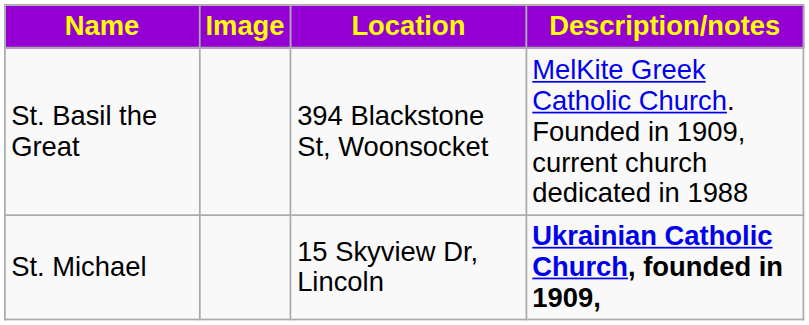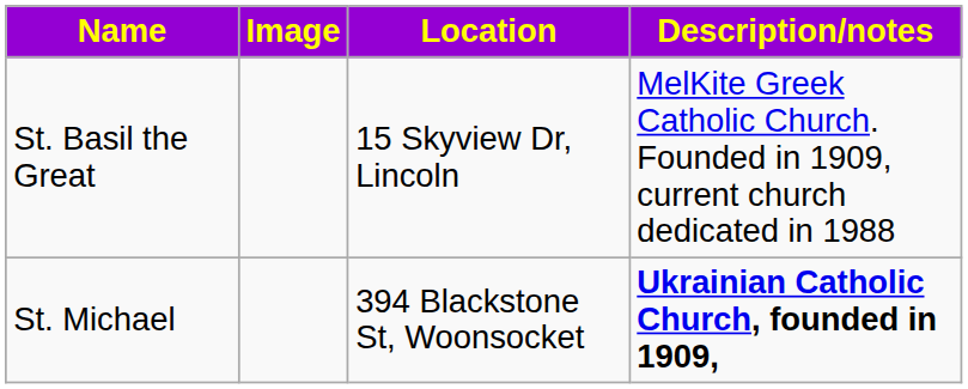St. Basil the Great | Location: 394 Blackstone St, Woonsocket -> 15 Skyview Dr, Lincoln
St. Michael | Location: 15 Skyview Dr, Lincoln -> 394 Blackstone St, Woonsocket
